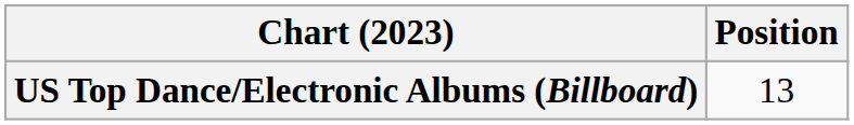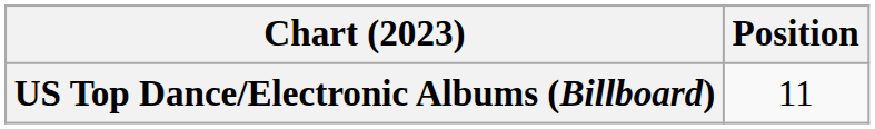US Top Dance/Electronic Albums (Billboard) | Position: 13 -> 11
